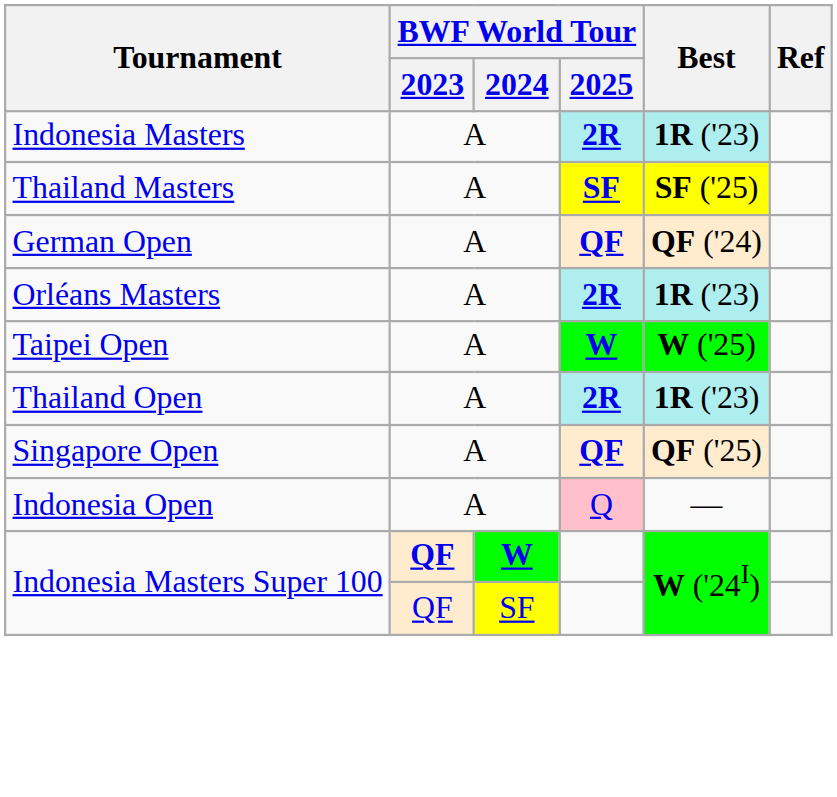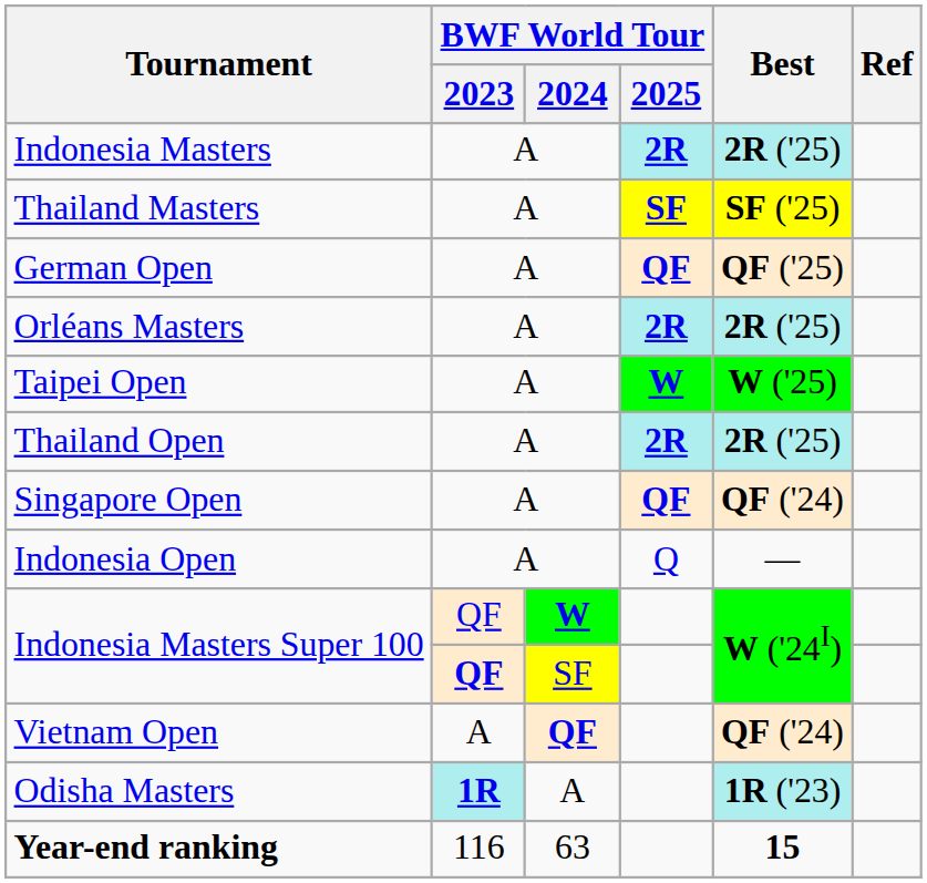Indonesia Masters | Best: 1R ('23) -> 2R ('25)
German Open | Best: QF ('24) -> QF ('25)
Orléans Masters | Best: 1R ('23) -> 2R ('25)
Thailand Open | Best: 1R ('23) -> 2R ('25)
Singapore Open | Best: QF ('25) -> QF ('24)
Indonesia Open | BWF World Tour / 2025: pink background -> no background
Indonesia Masters Super 100 / W | BWF World Tour / 2023: bold -> normal
Indonesia Masters Super 100 / SF | BWF World Tour / 2023: normal -> bold
+ row: Vietnam Open | A | QF | QF ('24)
+ row: Odisha Masters | 1R | A | 1R ('23)
+ row: Year-end ranking | 116 | 63 | 15
